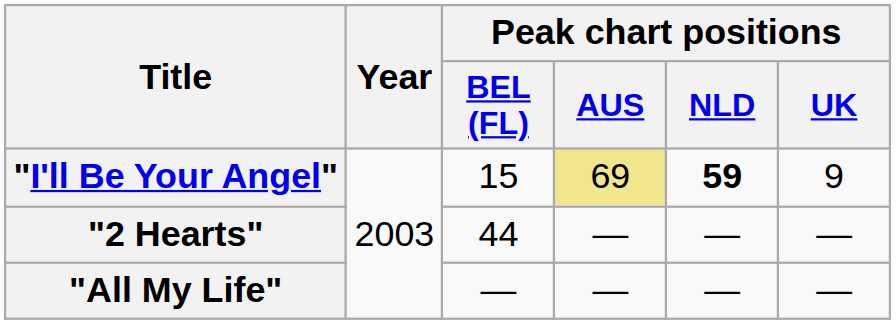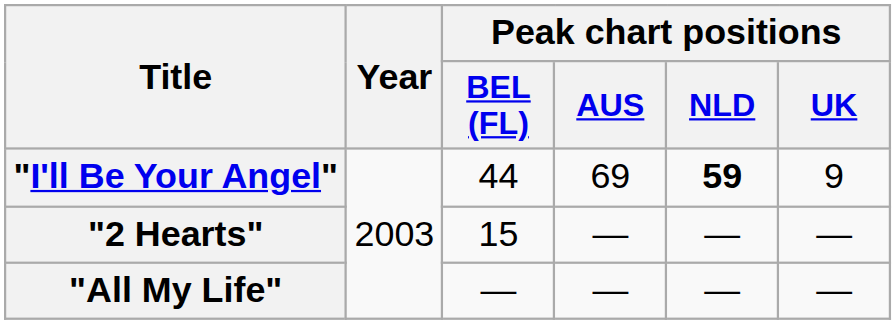"I'll Be Your Angel" | Peak chart positions / BEL (FL): 15 -> 44
"I'll Be Your Angel" | Peak chart positions / AUS: khaki background -> no background
"2 Hearts" | Peak chart positions / BEL (FL): 44 -> 15
